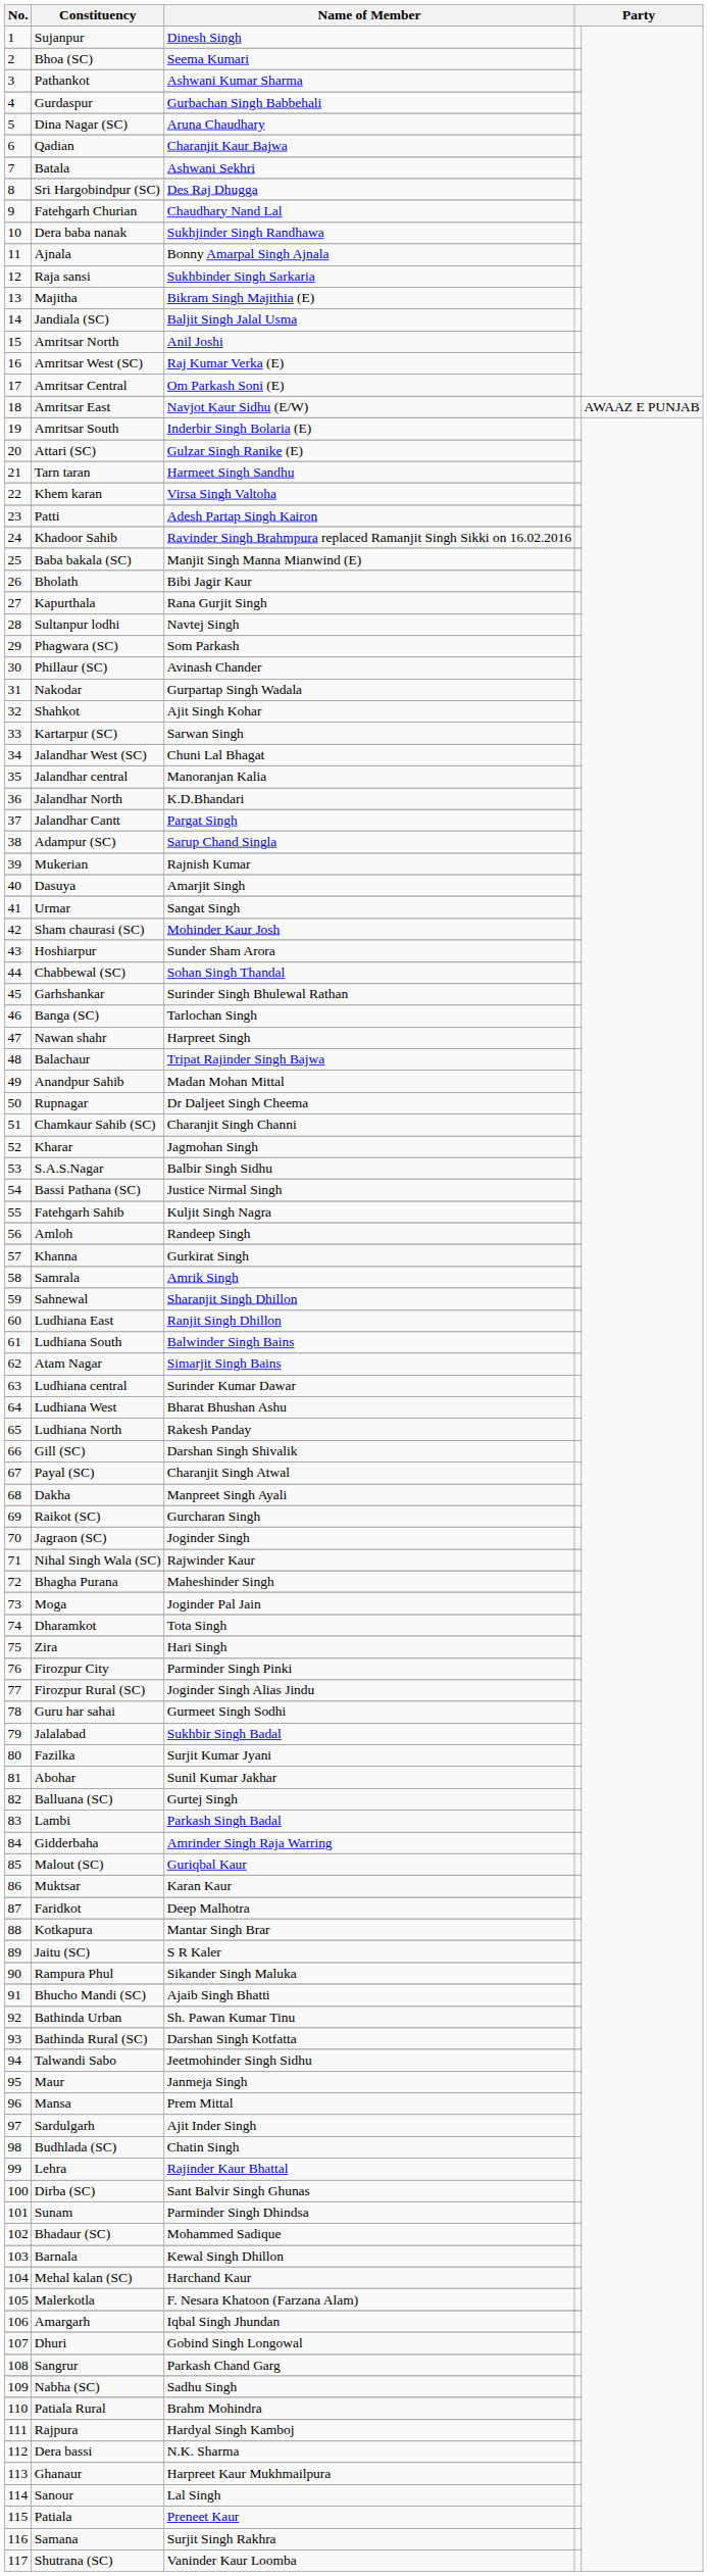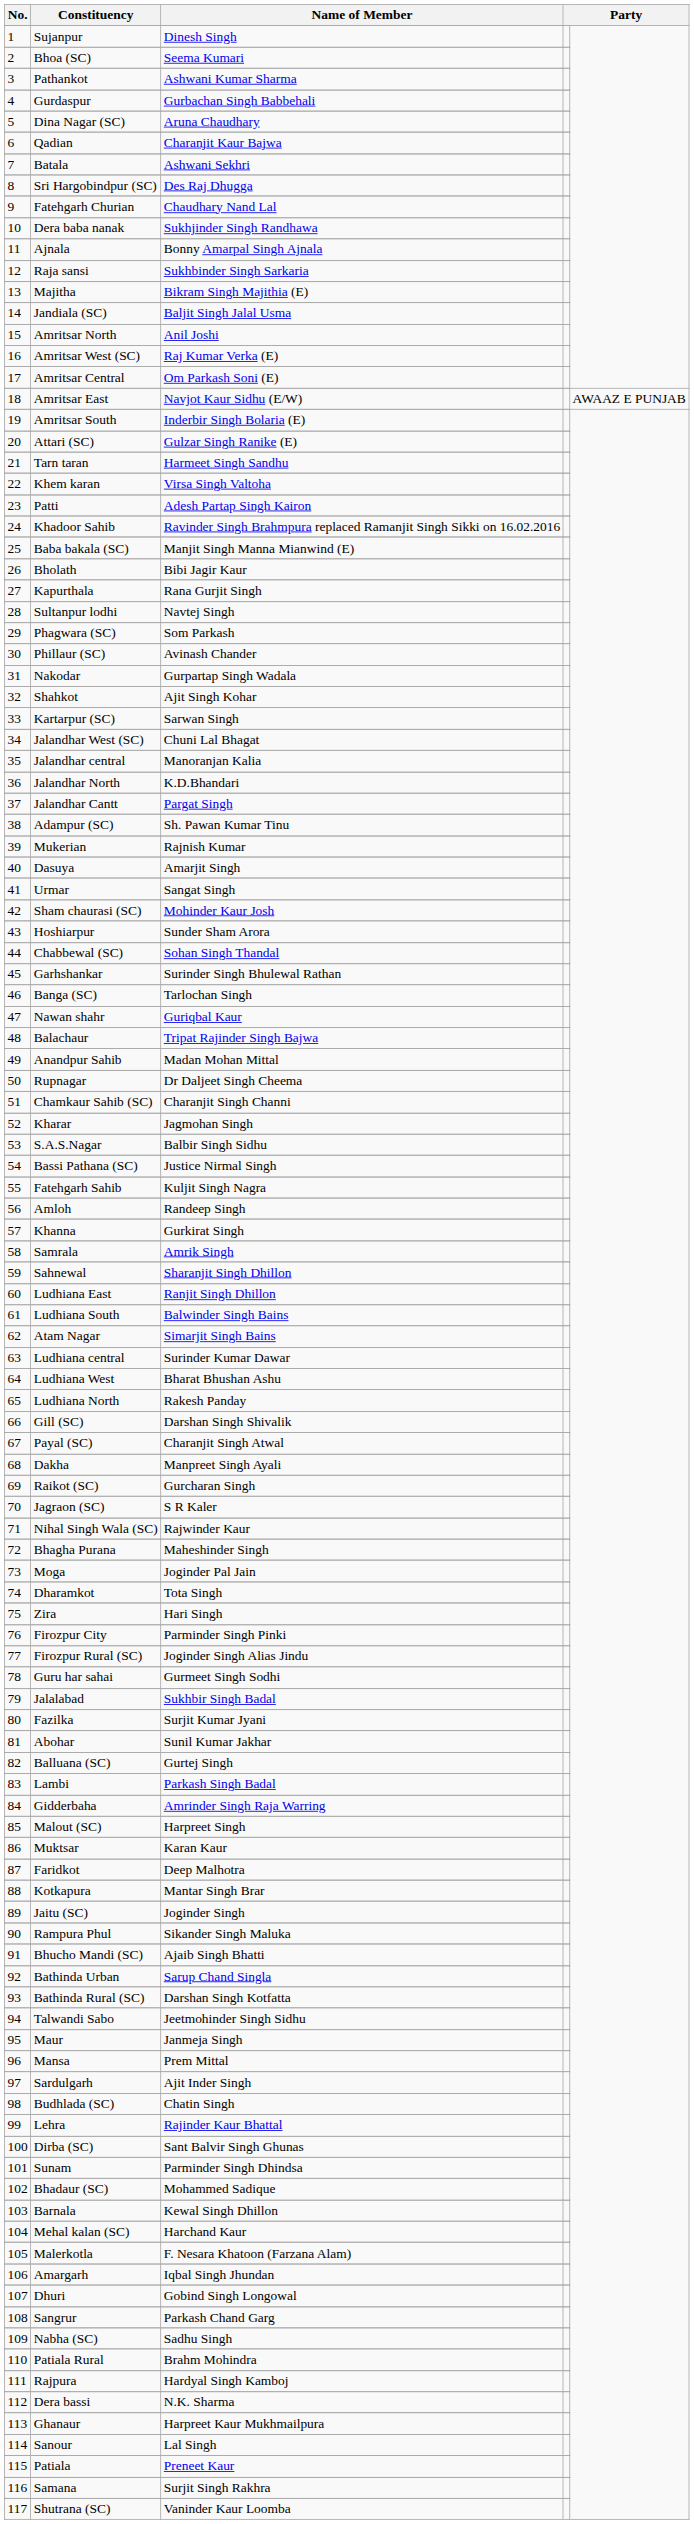Adampur (SC) | Name of Member: Sarup Chand Singla -> Sh. Pawan Kumar Tinu
Nawan shahr | Name of Member: Harpreet Singh -> Guriqbal Kaur
Jagraon (SC) | Name of Member: Joginder Singh -> S R Kaler
Malout (SC) | Name of Member: Guriqbal Kaur -> Harpreet Singh
Jaitu (SC) | Name of Member: S R Kaler -> Joginder Singh
Bathinda Urban | Name of Member: Sh. Pawan Kumar Tinu -> Sarup Chand Singla
